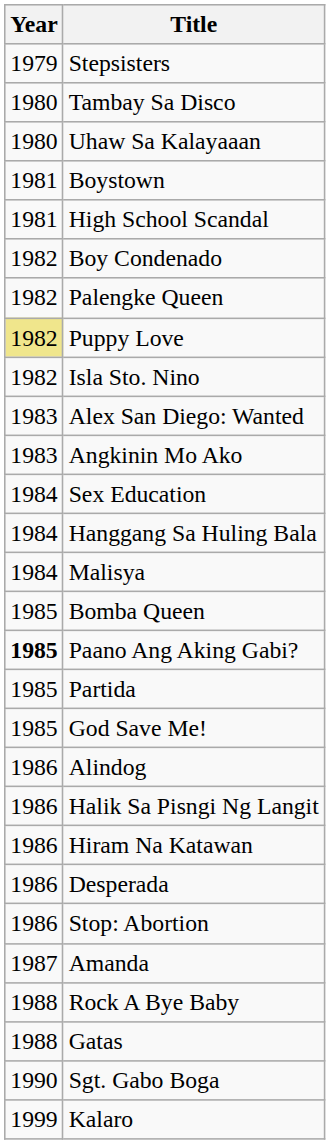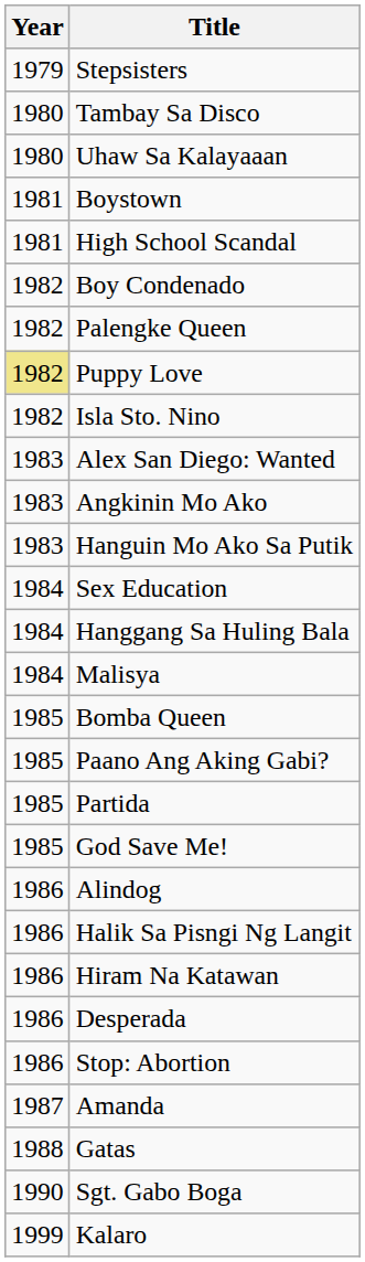+ row: 1983 | Hanguin Mo Ako Sa Putik
Paano Ang Aking Gabi? | Year: bold -> normal
- row: 1988 | Rock A Bye Baby
